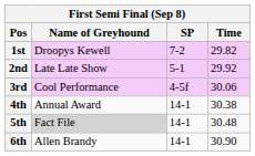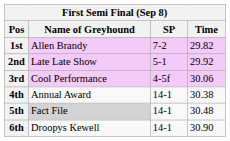1st | Name of Greyhound: Droopys Kewell -> Allen Brandy
6th | Name of Greyhound: Allen Brandy -> Droopys Kewell
